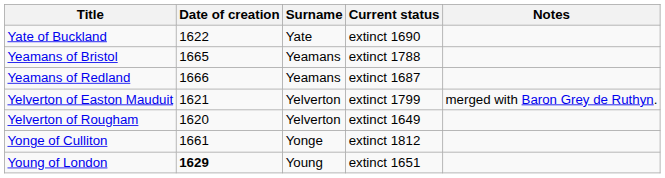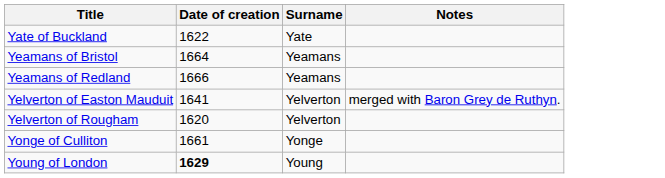- column: Current status | extinct 1690 | extinct 1788 | extinct 1687 | extinct 1799 | extinct 1649 | extinct 1812 | extinct 1651
Yeamans of Bristol | Date of creation: 1665 -> 1664
Yelverton of Easton Mauduit | Date of creation: 1621 -> 1641
